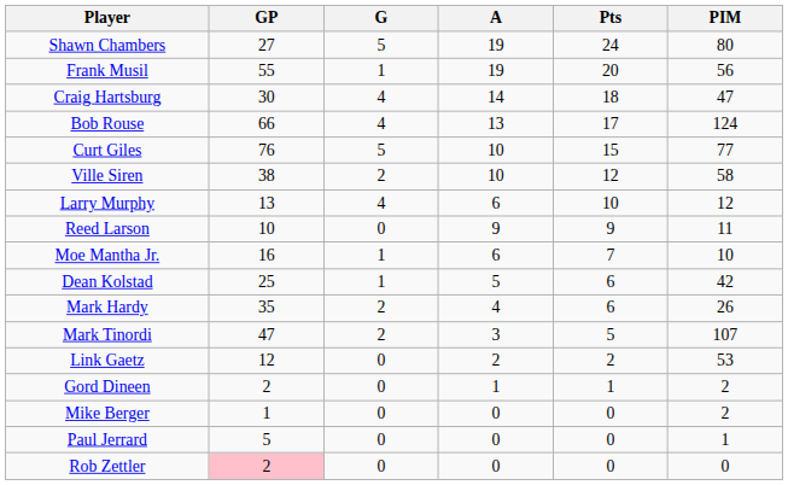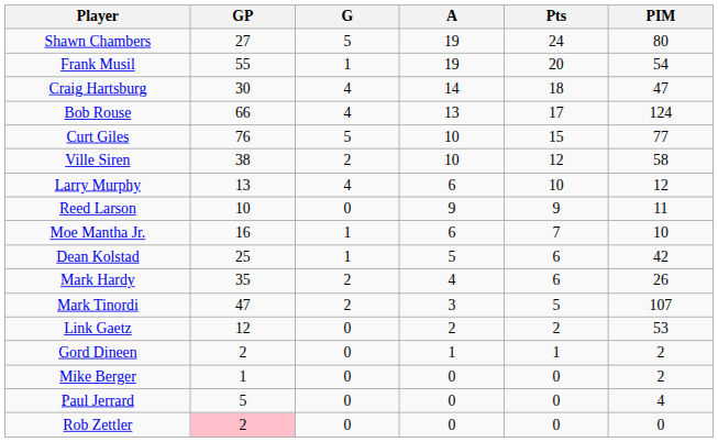Frank Musil | PIM: 56 -> 54
Paul Jerrard | PIM: 1 -> 4
